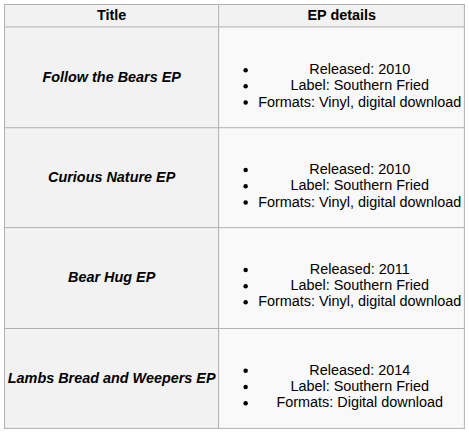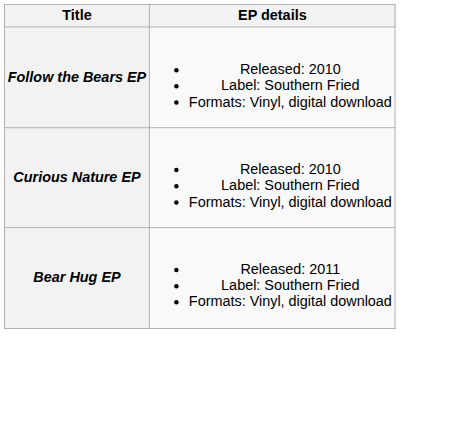- row: Lambs Bread and Weepers EP | Released: 2014 Label: Southern Fried Formats: Digital download
